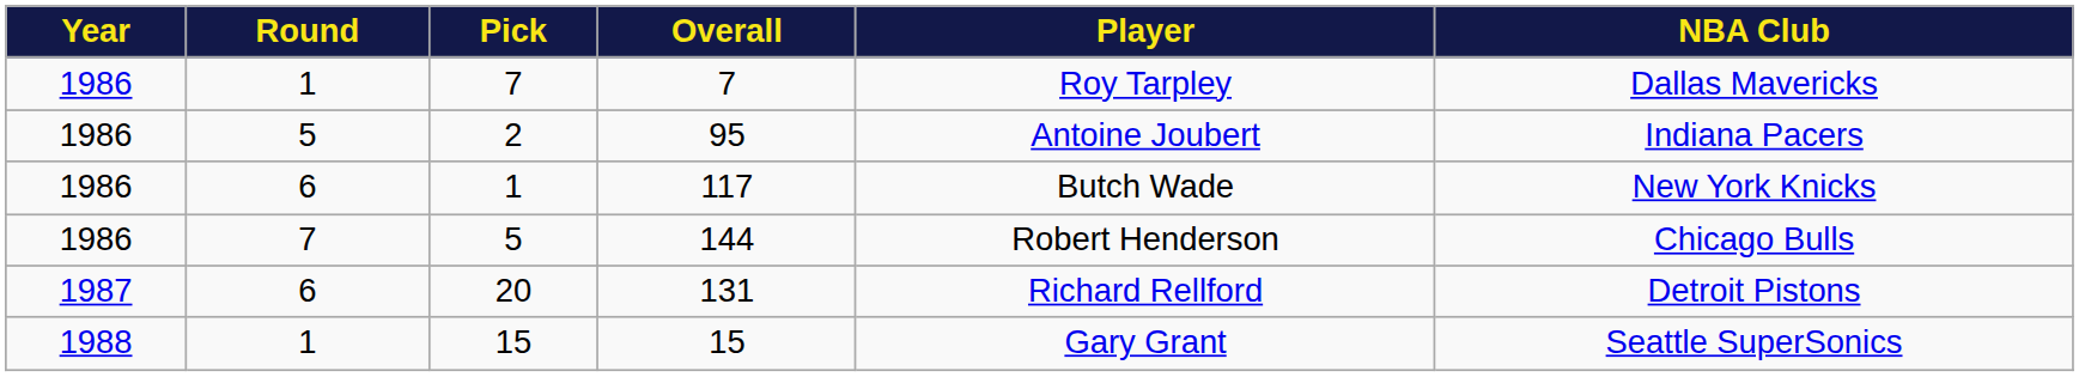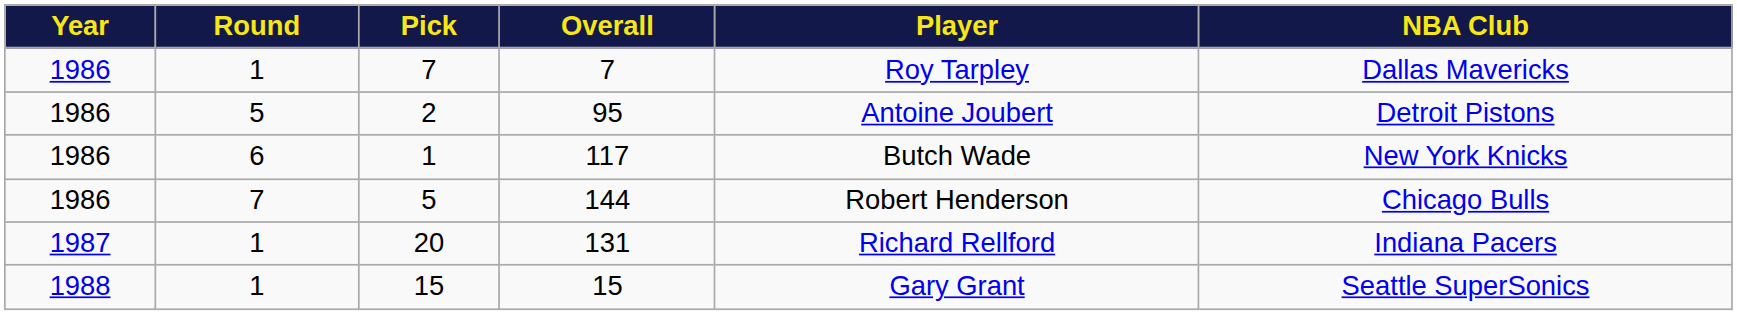2 | NBA Club: Indiana Pacers -> Detroit Pistons
20 | Round: 6 -> 1
20 | NBA Club: Detroit Pistons -> Indiana Pacers
